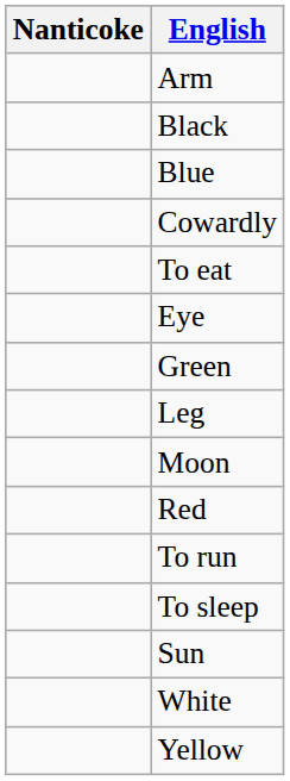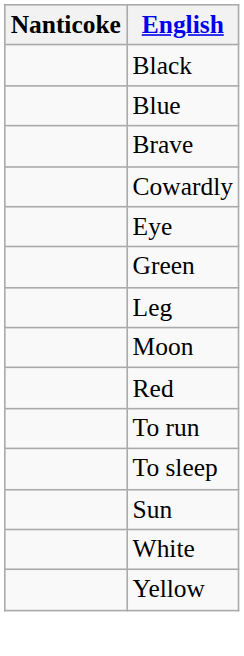- row: Arm
+ row: Brave
- row: To eat
